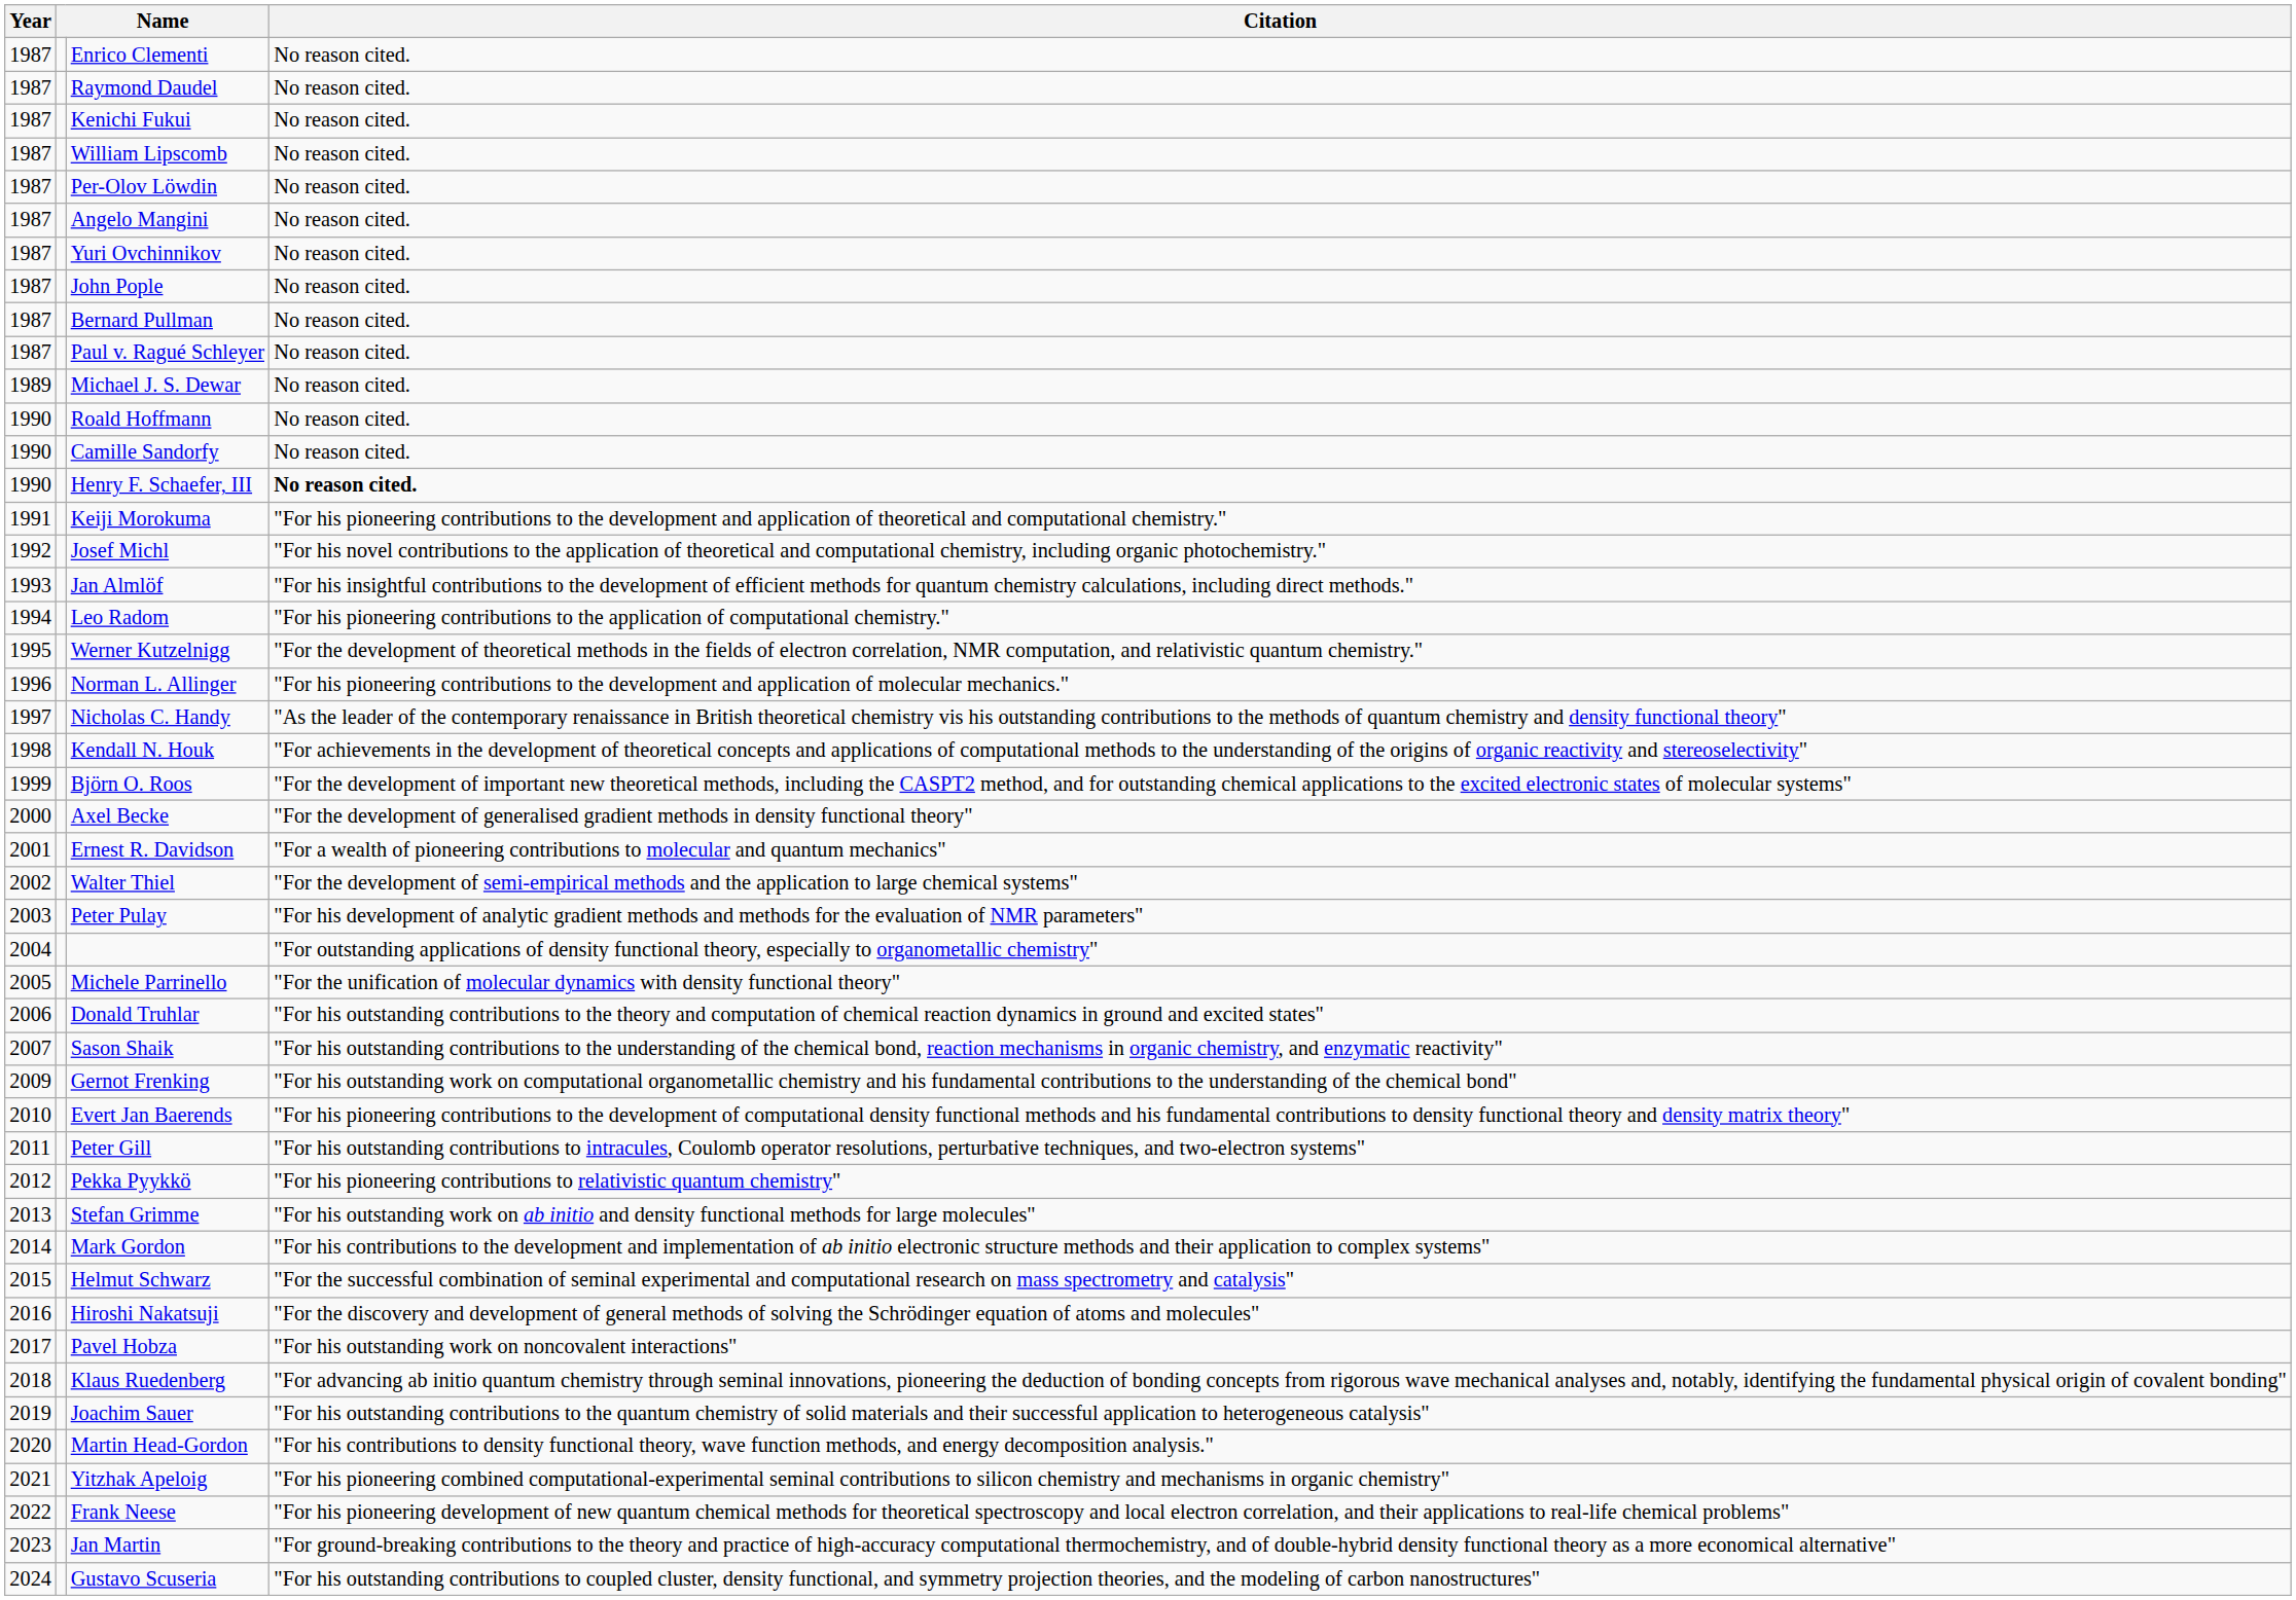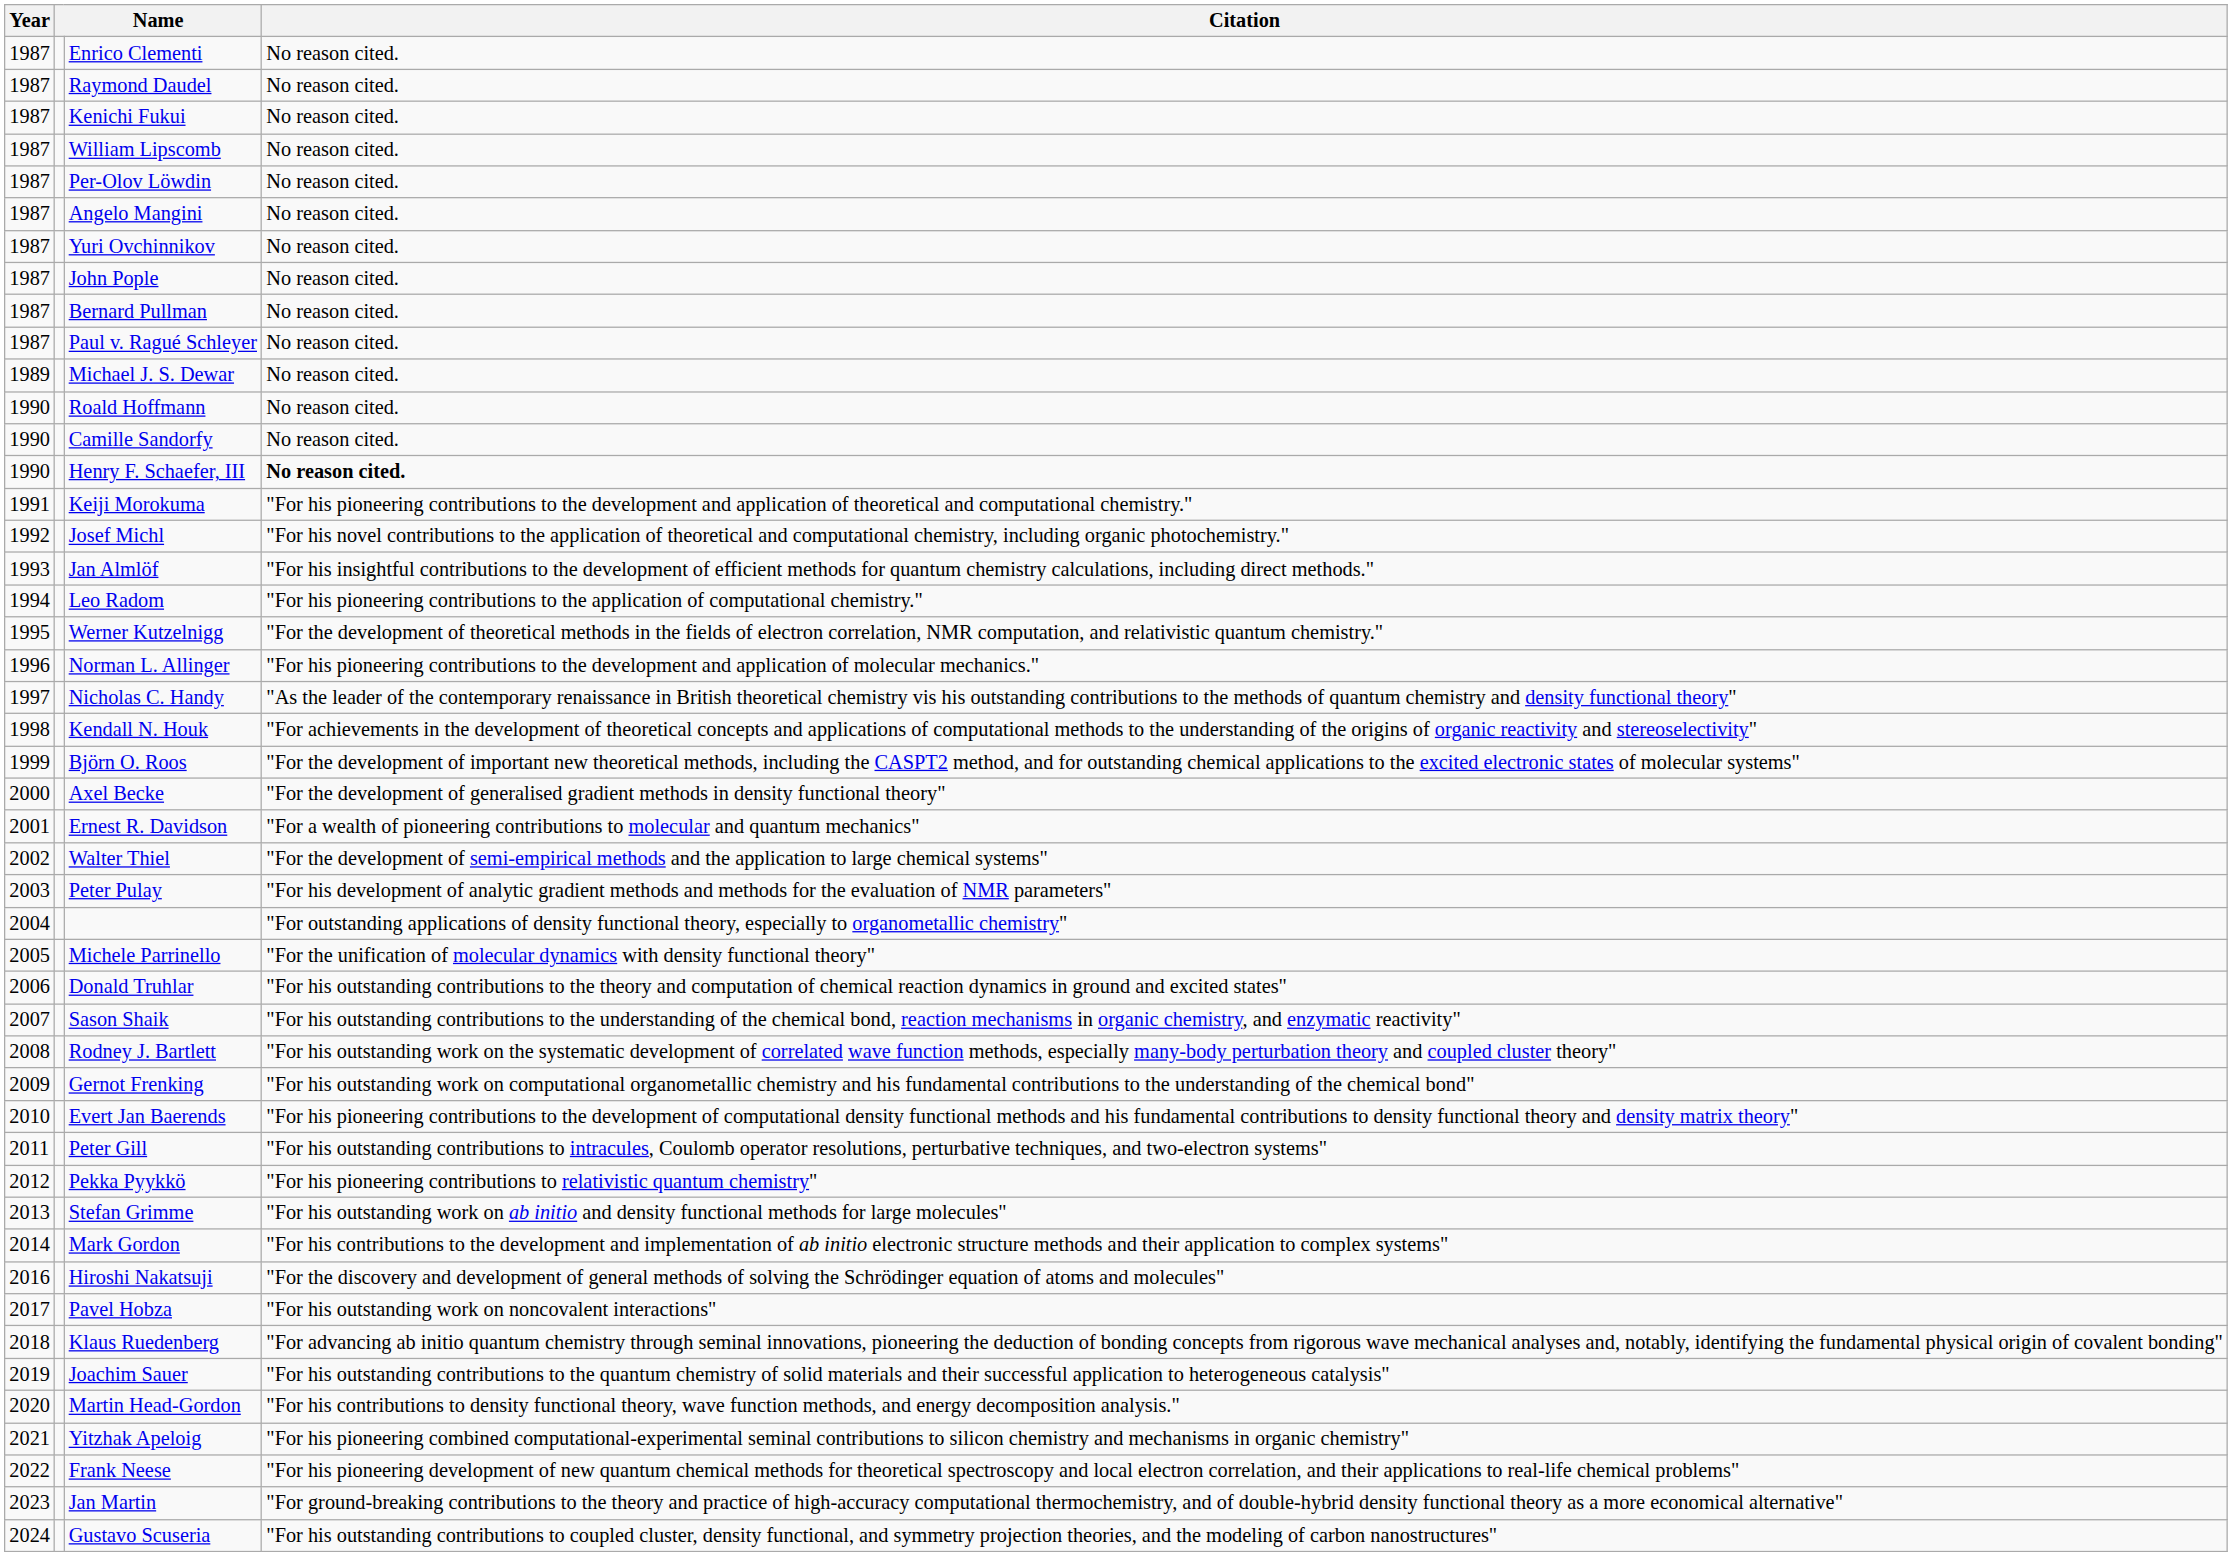+ row: 2008 | Rodney J. Bartlett | "For his outstanding work on the systematic development of correlated wave function methods, especially many-body perturbation theory and coupled cluster theory"
- row: 2015 | Helmut Schwarz | "For the successful combination of seminal experimental and computational research on mass spectrometry and catalysis"
